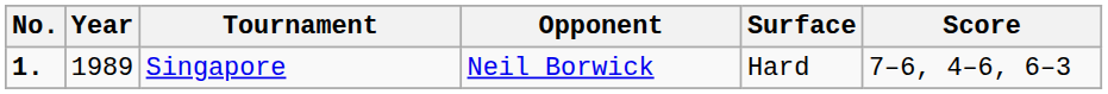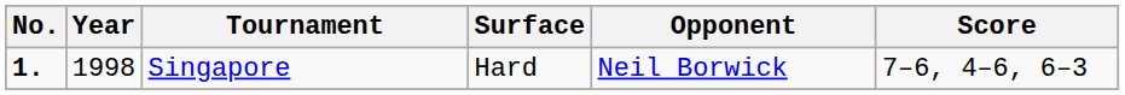columns swapped: Surface <-> Opponent
Singapore | Year: 1989 -> 1998
